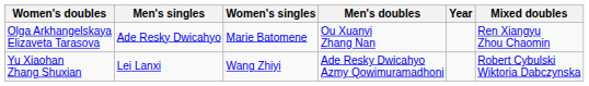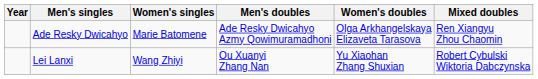columns swapped: Year <-> Women's doubles
Ade Resky Dwicahyo | Men's doubles: Ou Xuanyi Zhang Nan -> Ade Resky Dwicahyo Azmy Qowimuramadhoni
Lei Lanxi | Men's doubles: Ade Resky Dwicahyo Azmy Qowimuramadhoni -> Ou Xuanyi Zhang Nan
